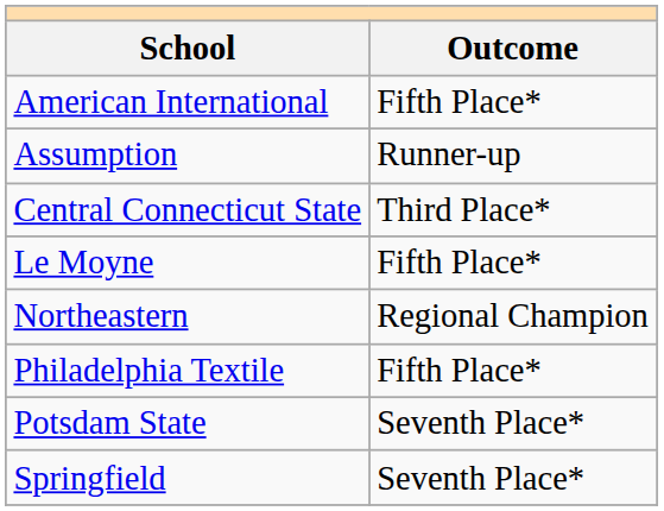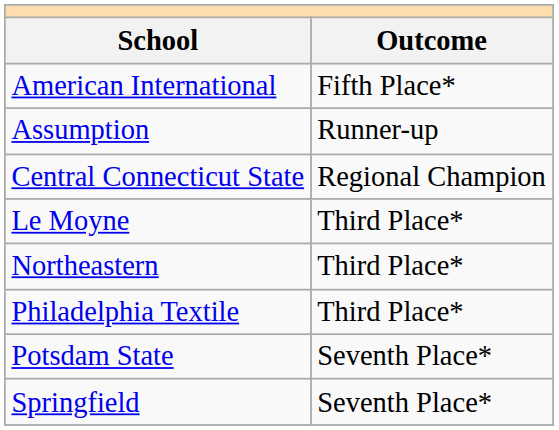Central Connecticut State | Outcome: Third Place* -> Regional Champion
Le Moyne | Outcome: Fifth Place* -> Third Place*
Northeastern | Outcome: Regional Champion -> Third Place*
Philadelphia Textile | Outcome: Fifth Place* -> Third Place*
